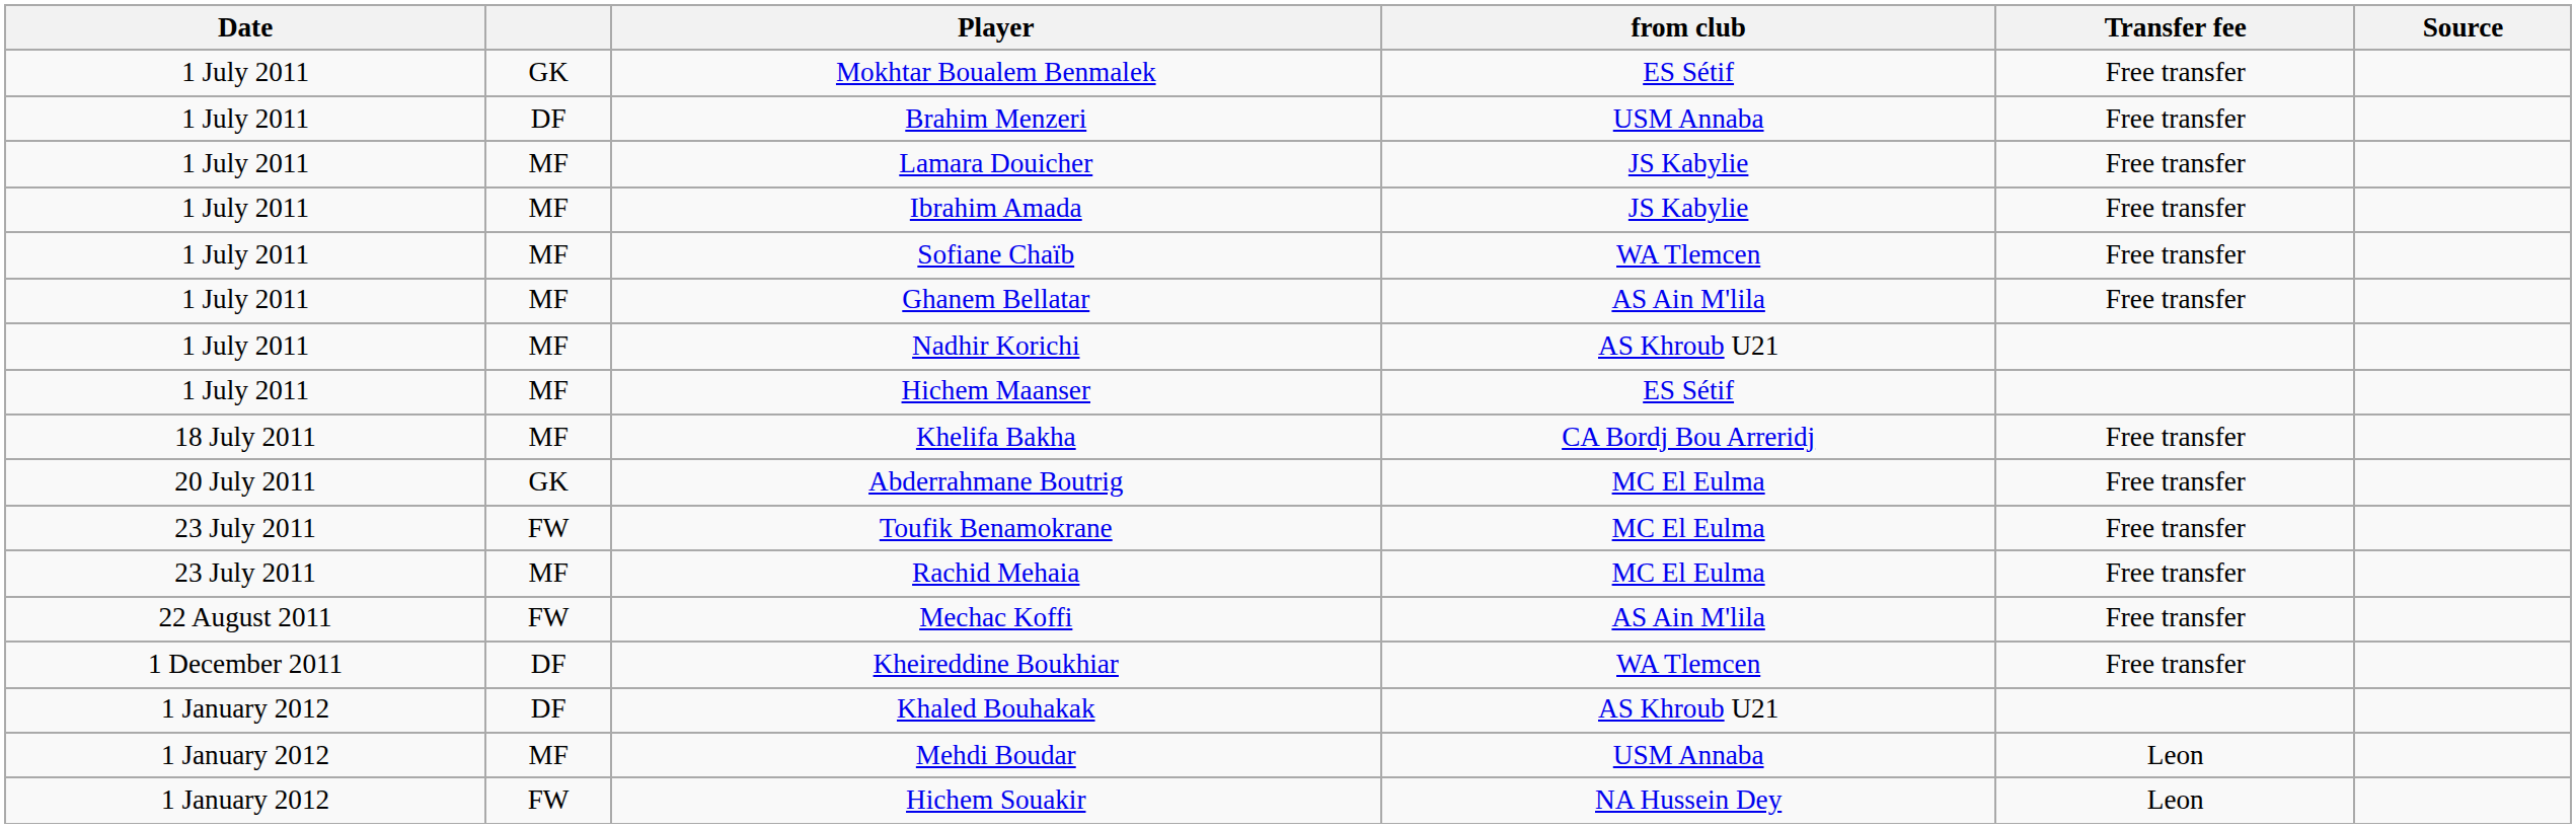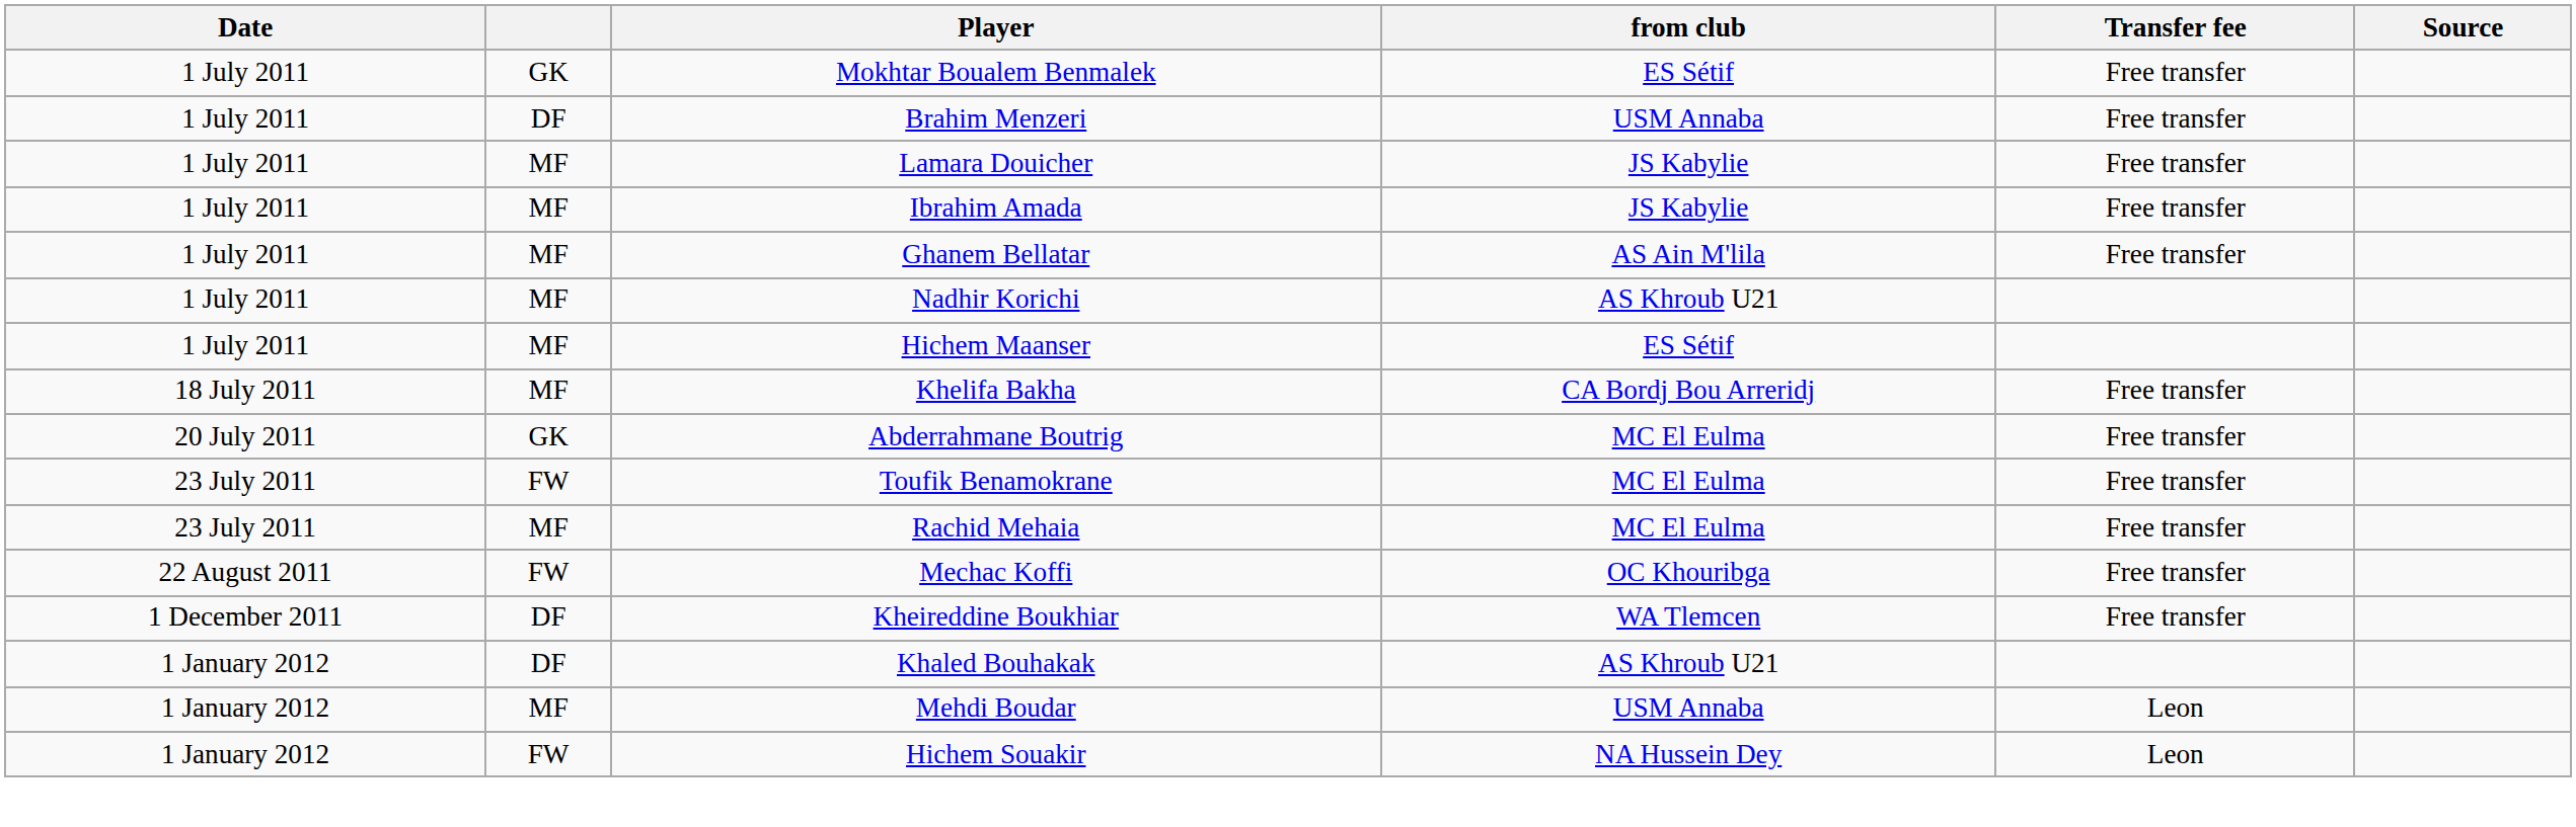- row: 1 July 2011 | MF | Sofiane Chaïb | WA Tlemcen | Free transfer
Mechac Koffi | from club: AS Ain M'lila -> OC Khouribga
